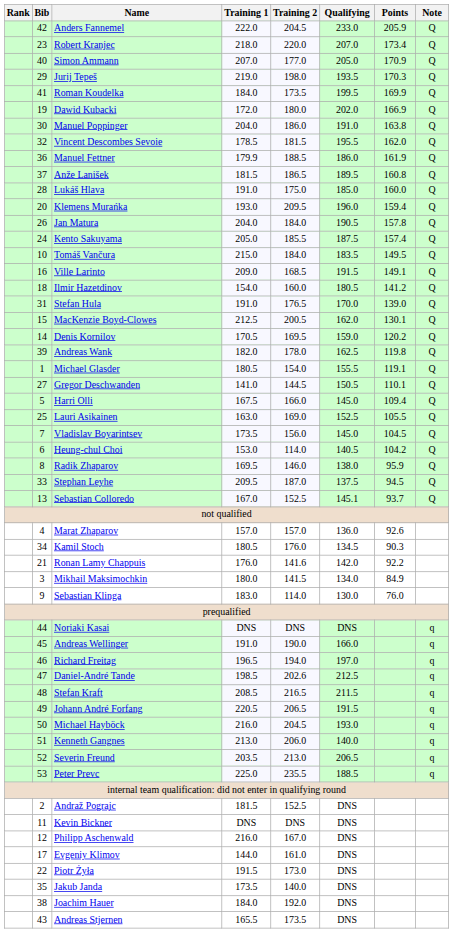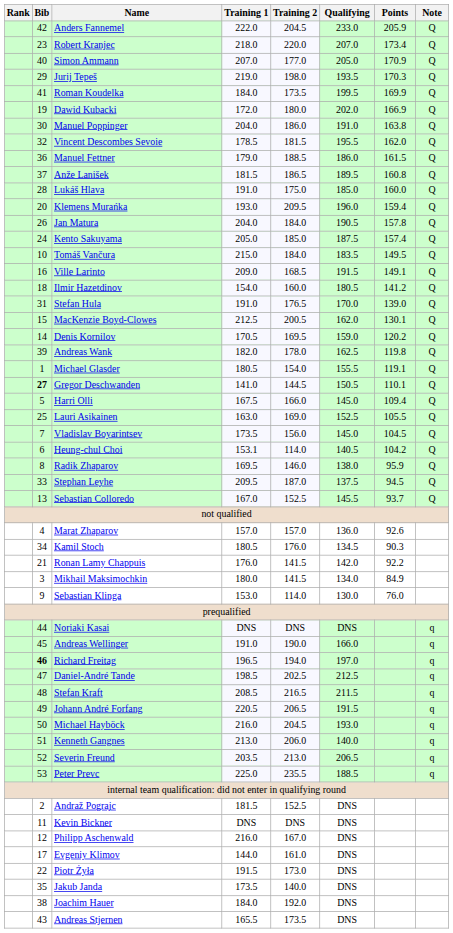Manuel Fettner | Training 1: 179.9 -> 179.0
Manuel Fettner | Points: 161.9 -> 161.5
Kento Sakuyama | Training 2: 185.5 -> 185.0
Gregor Deschwanden | Bib: normal -> bold
Heung-chul Choi | Training 1: 153.0 -> 153.1
Sebastian Colloredo | Qualifying: 145.1 -> 145.5
Ronan Lamy Chappuis | Training 2: 141.6 -> 141.5
Sebastian Klinga | Training 1: 183.0 -> 153.0
Richard Freitag | Bib: normal -> bold
Daniel-André Tande | Training 2: 202.6 -> 202.5
